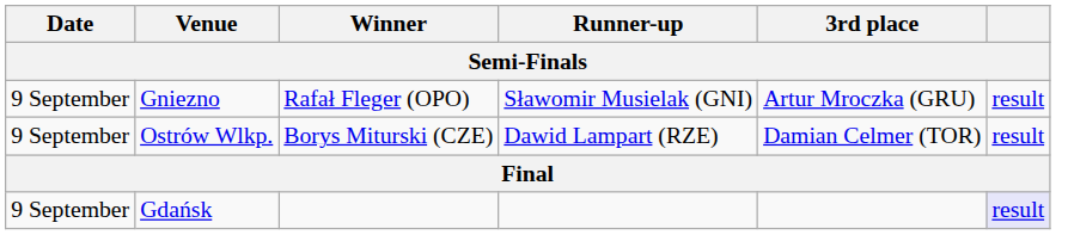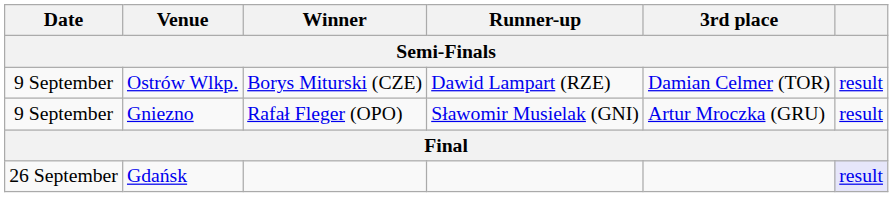rows swapped: Gniezno <-> Ostrów Wlkp.
Gdańsk | Date: 9 September -> 26 September
